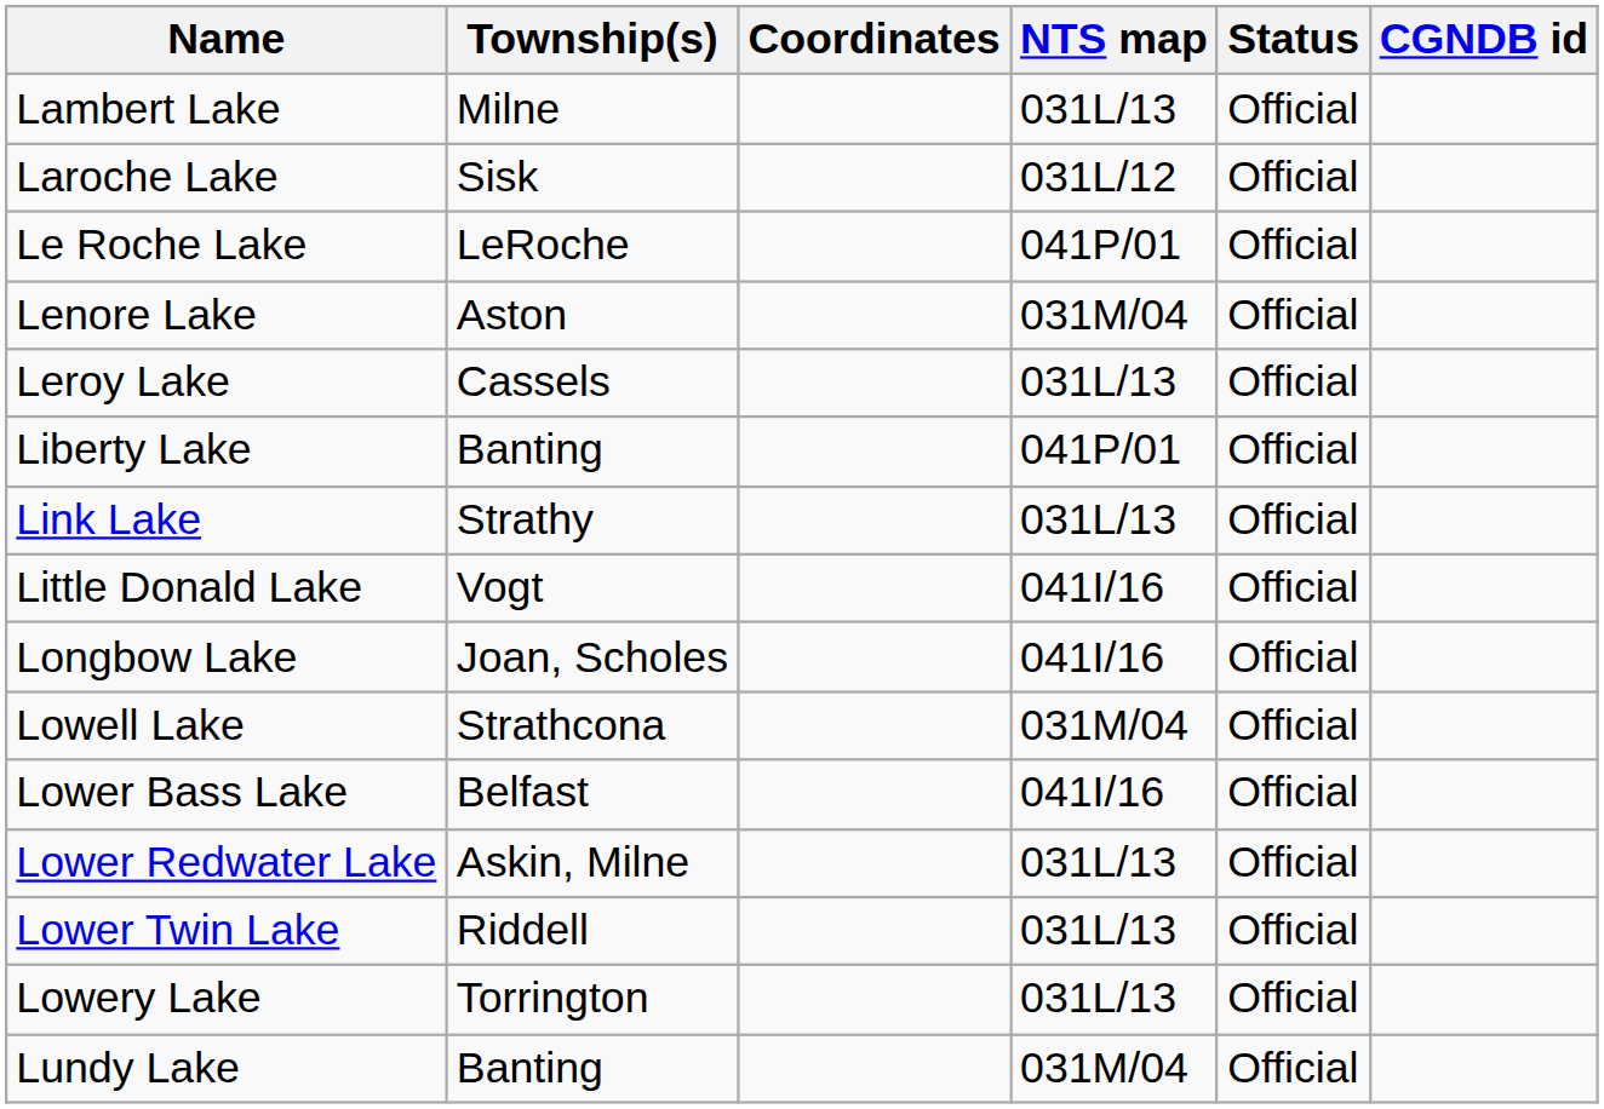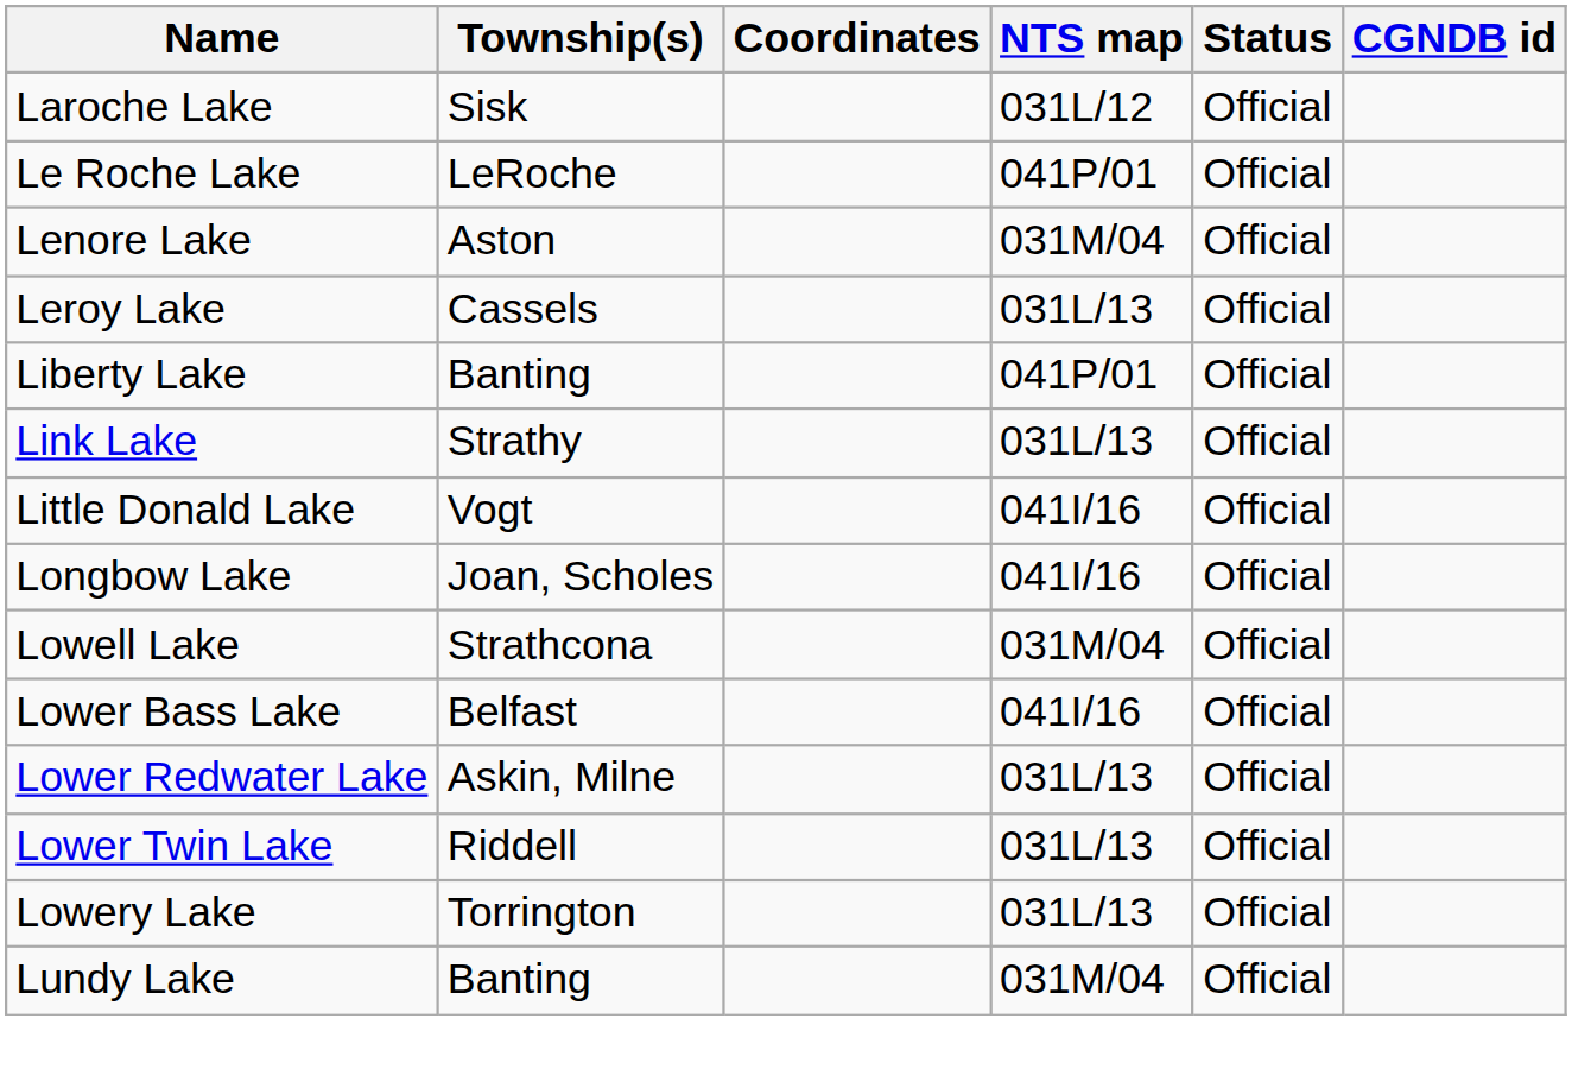- row: Lambert Lake | Milne | 031L/13 | Official
